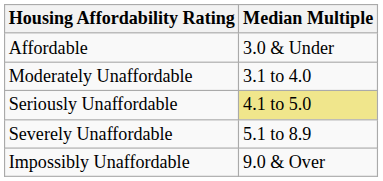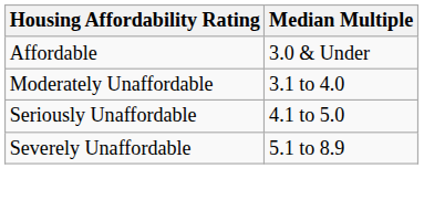Seriously Unaffordable | Median Multiple: khaki background -> no background
- row: Impossibly Unaffordable | 9.0 & Over
